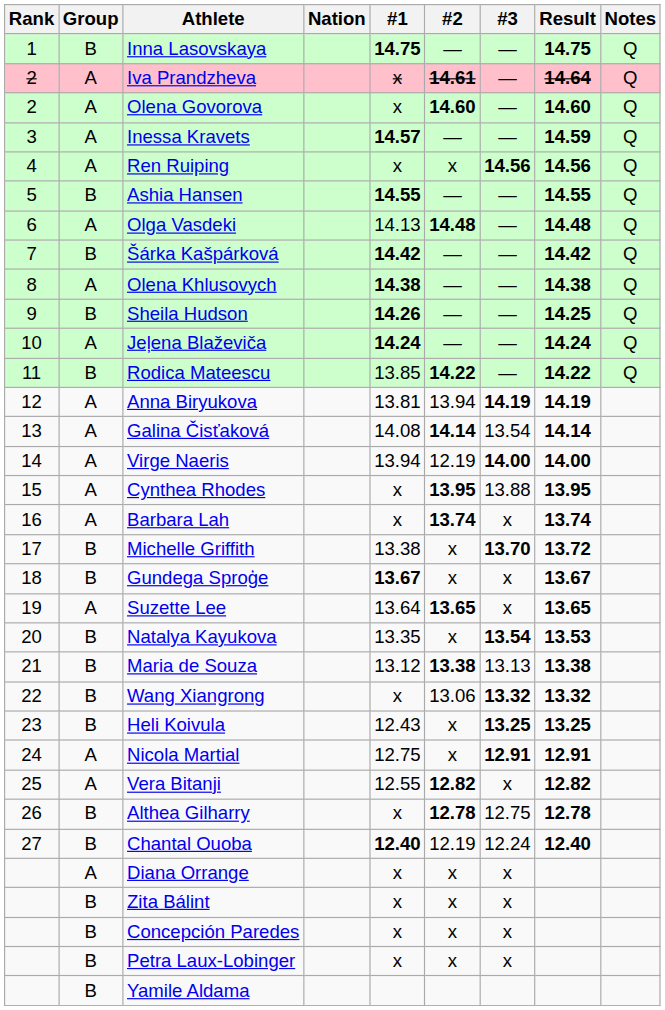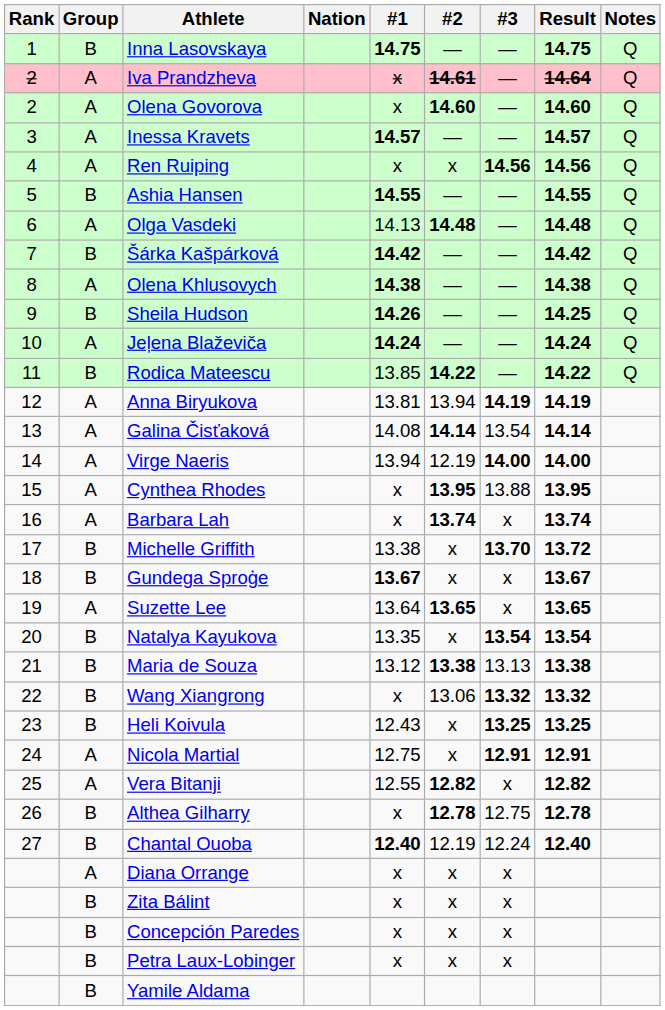Inessa Kravets | Result: 14.59 -> 14.57
Natalya Kayukova | Result: 13.53 -> 13.54
